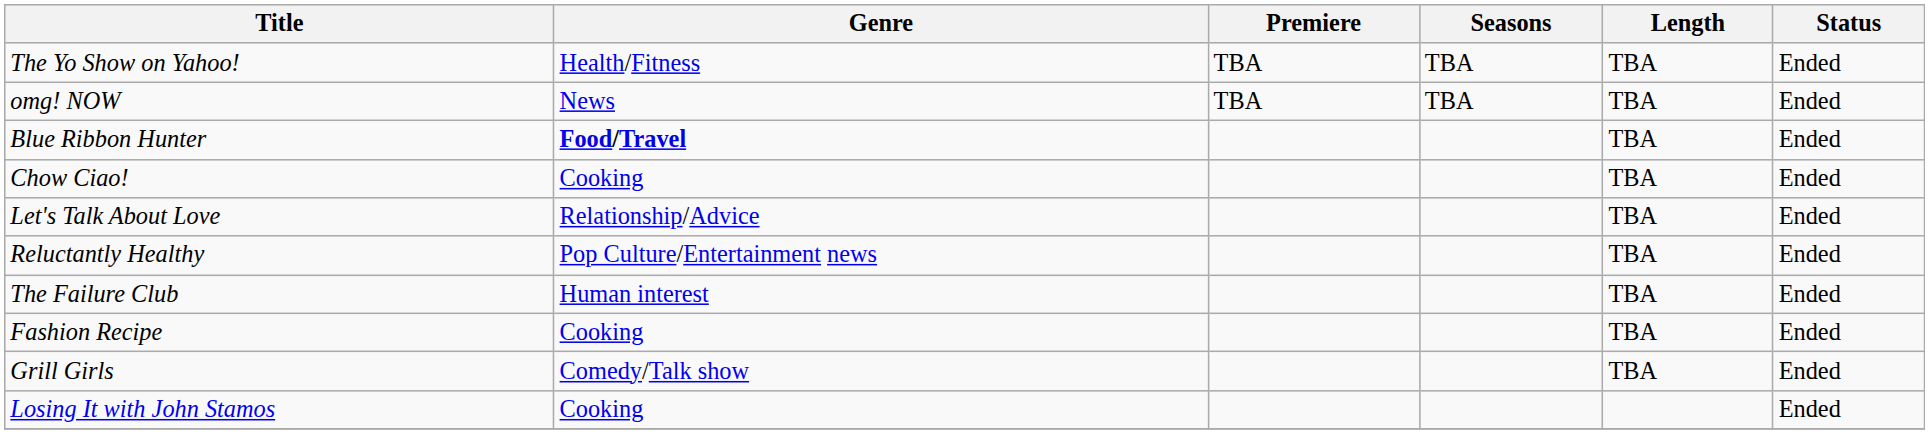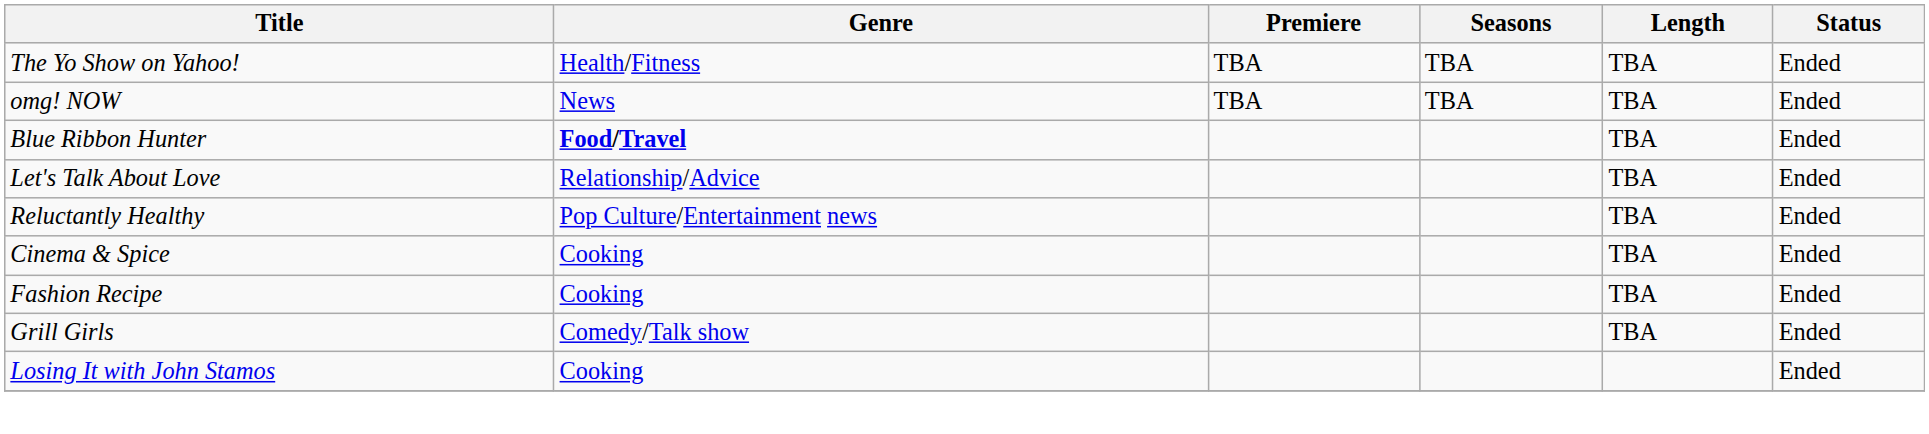- row: Chow Ciao! | Cooking | TBA | Ended
- row: The Failure Club | Human interest | TBA | Ended
+ row: Cinema & Spice | Cooking | TBA | Ended
